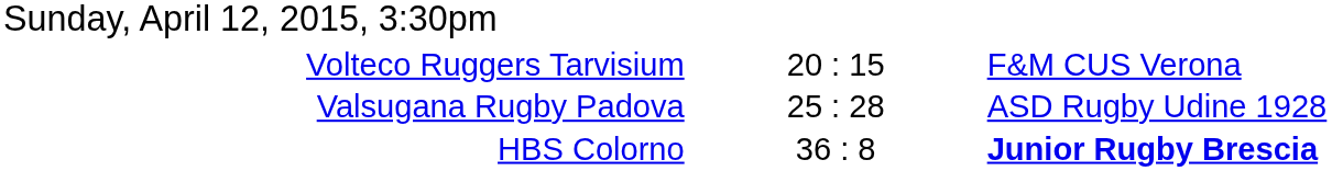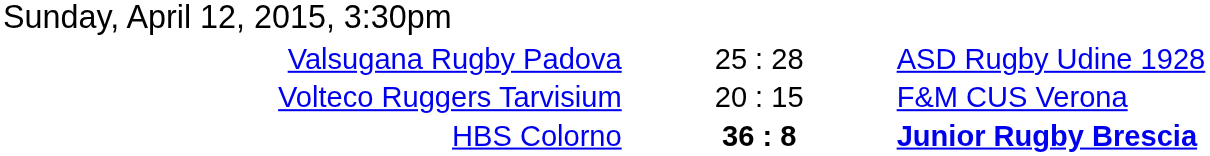rows swapped: Volteco Ruggers Tarvisium <-> Valsugana Rugby Padova
HBS Colorno | column 2: normal -> bold
